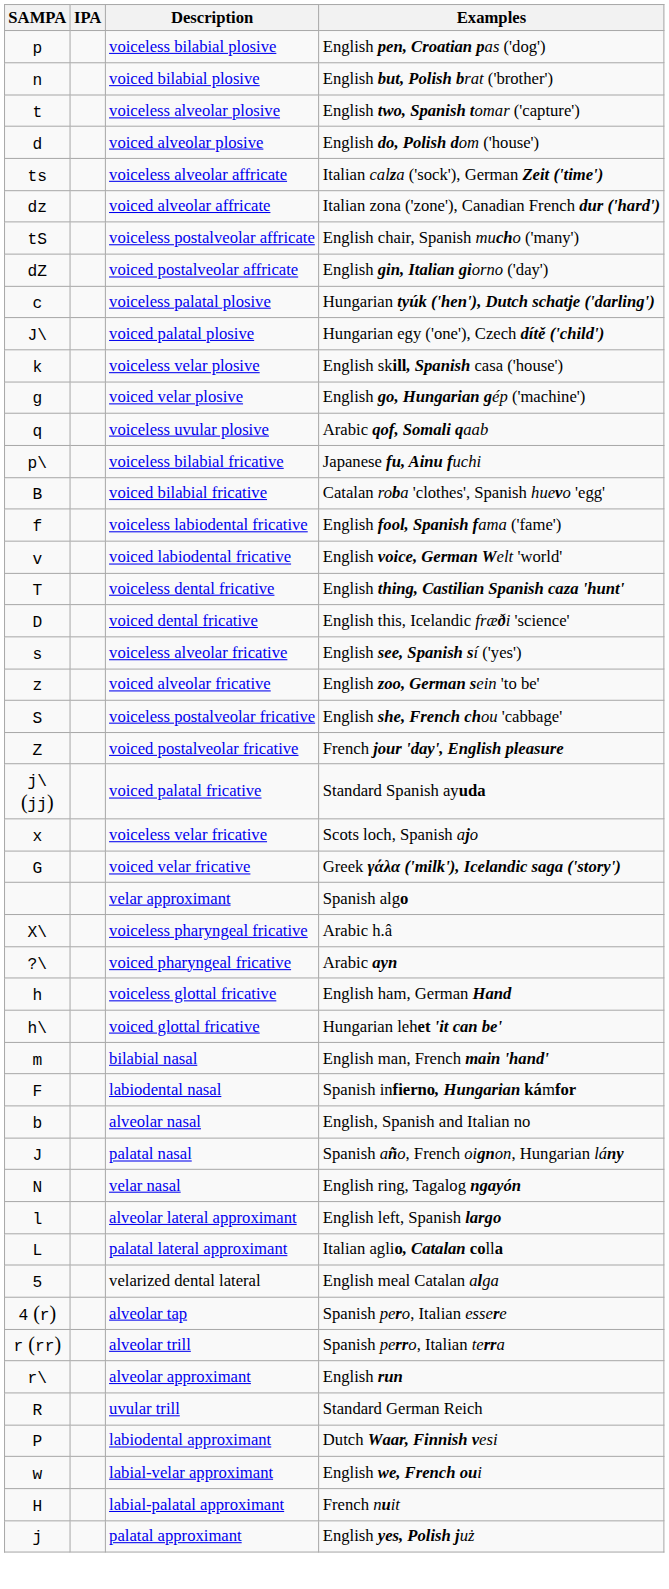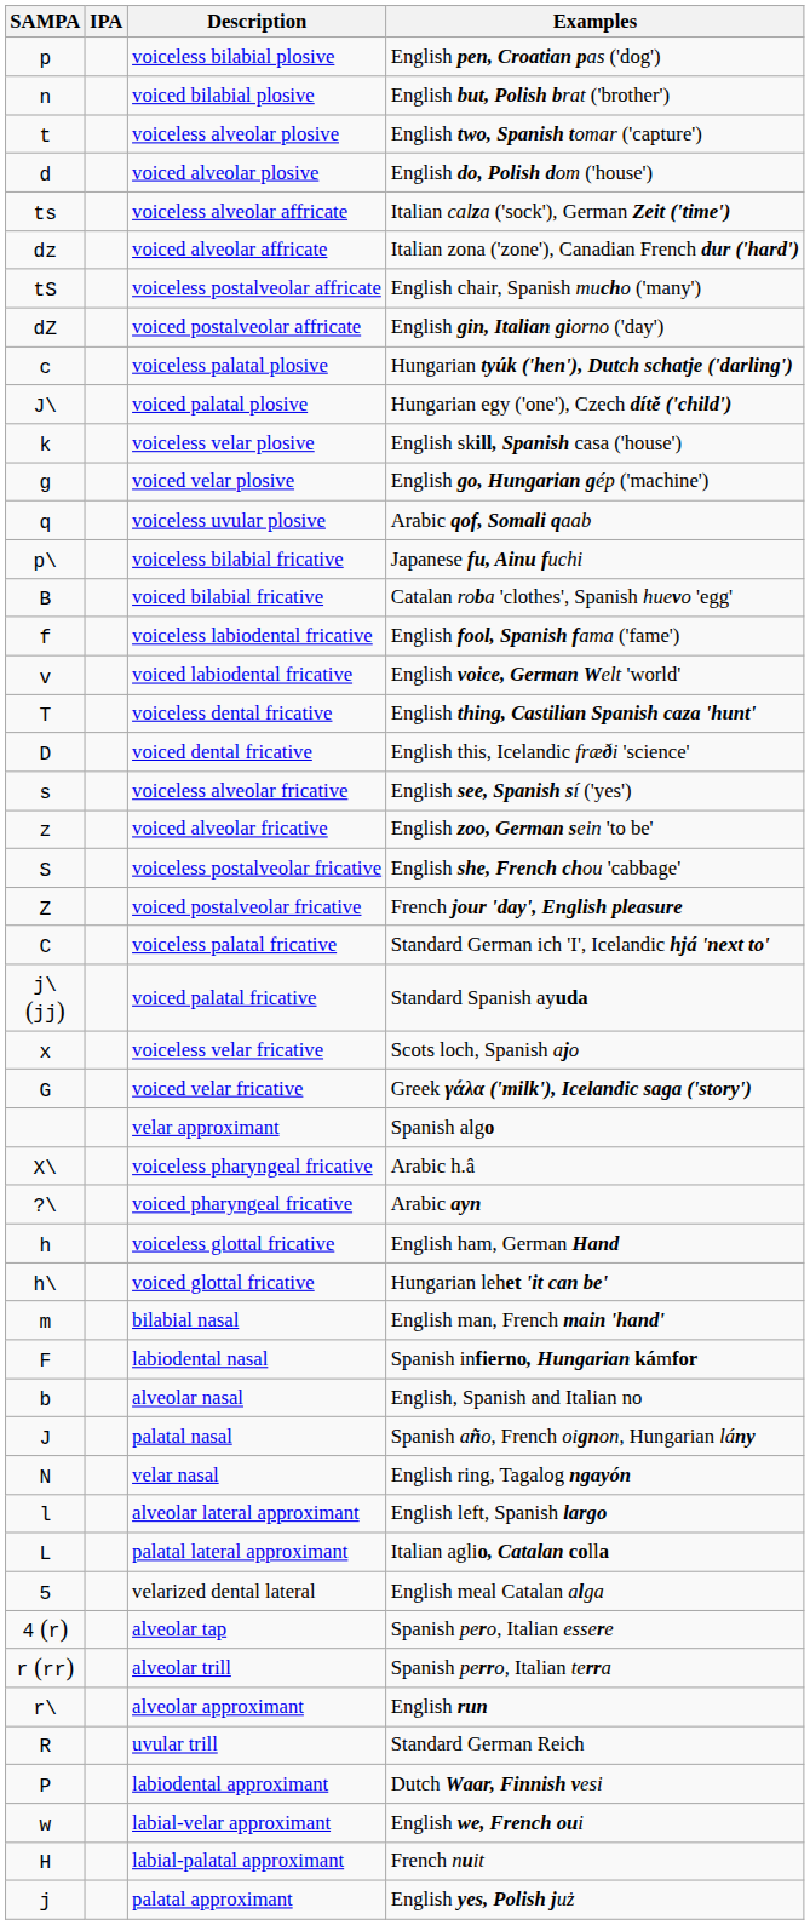+ row: C | voiceless palatal fricative | Standard German ich 'I', Icelandic hjá 'next to'
